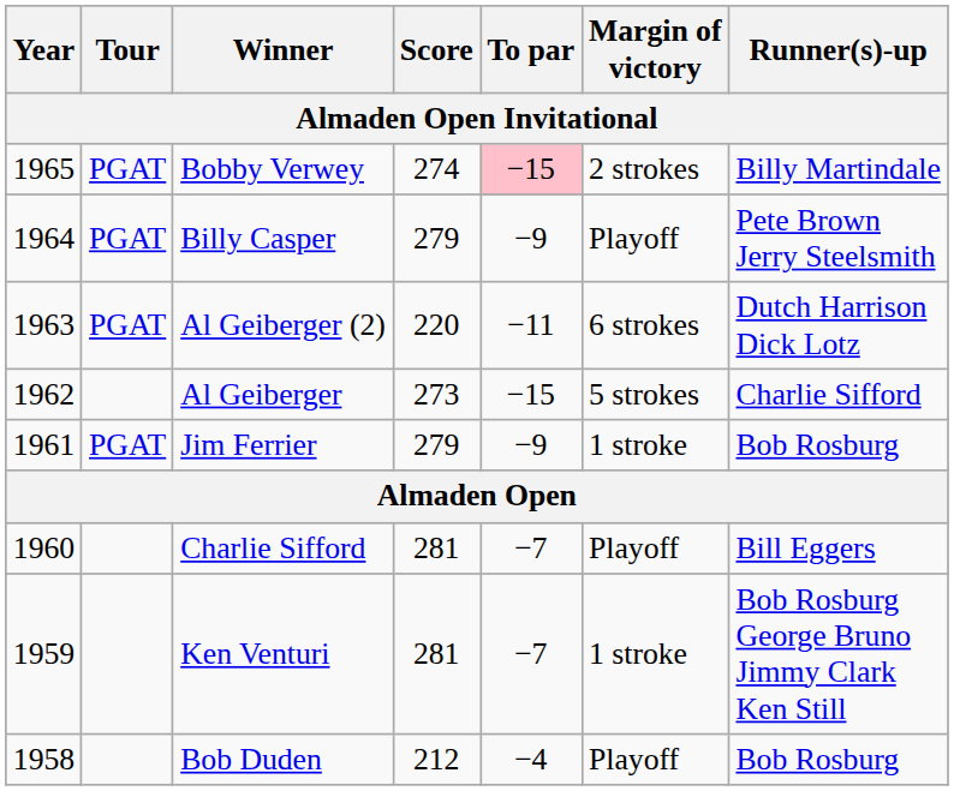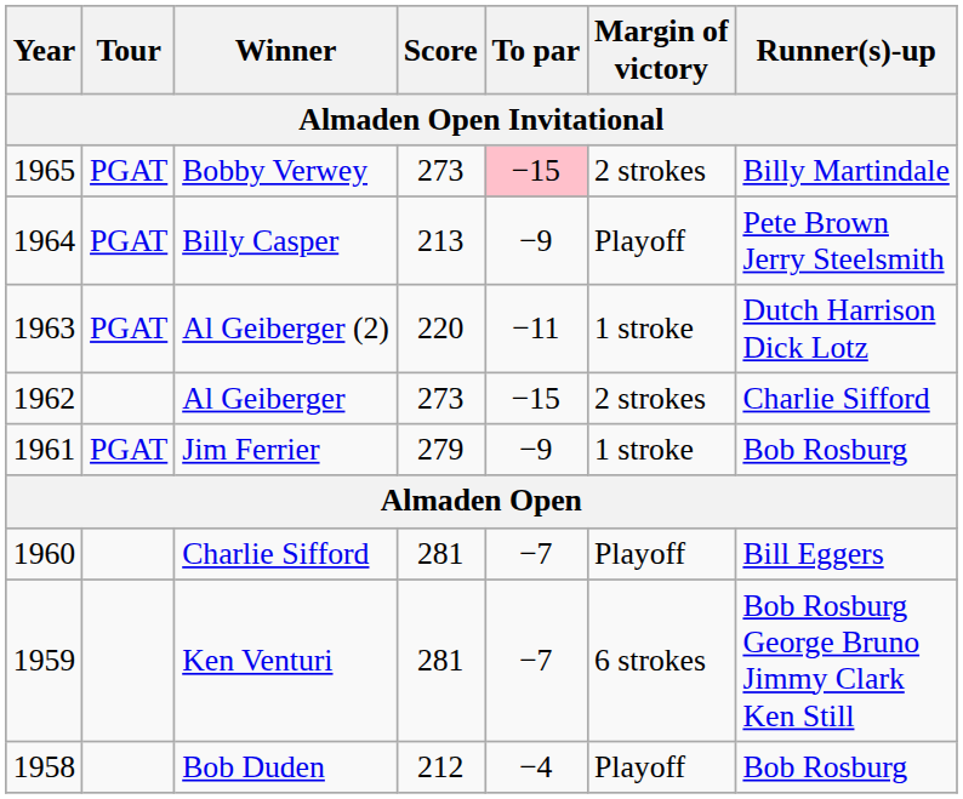Bobby Verwey | Score: 274 -> 273
Billy Casper | Score: 279 -> 213
Al Geiberger (2) | Margin of victory: 6 strokes -> 1 stroke
Al Geiberger | Margin of victory: 5 strokes -> 2 strokes
Ken Venturi | Margin of victory: 1 stroke -> 6 strokes
